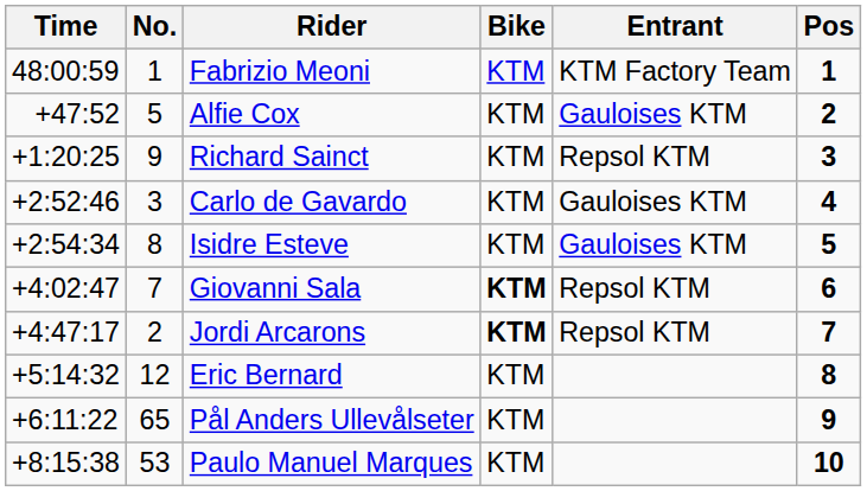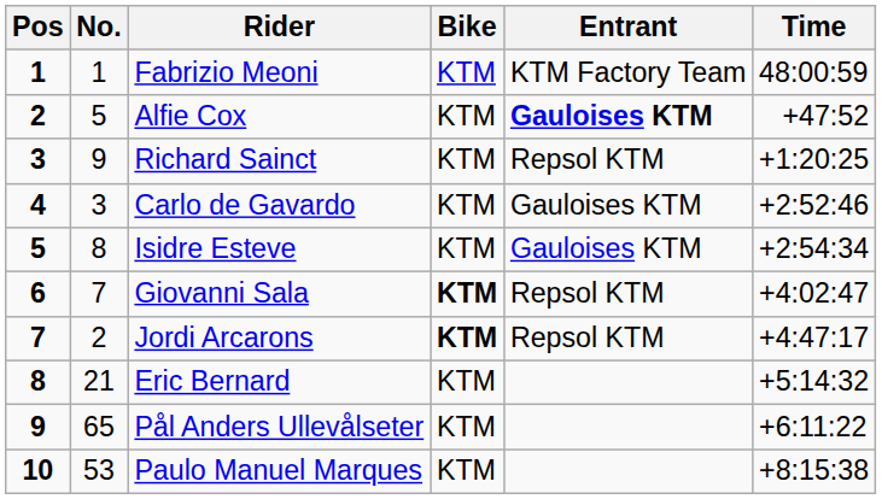columns swapped: Pos <-> Time
Alfie Cox | Entrant: normal -> bold
Eric Bernard | No.: 12 -> 21
